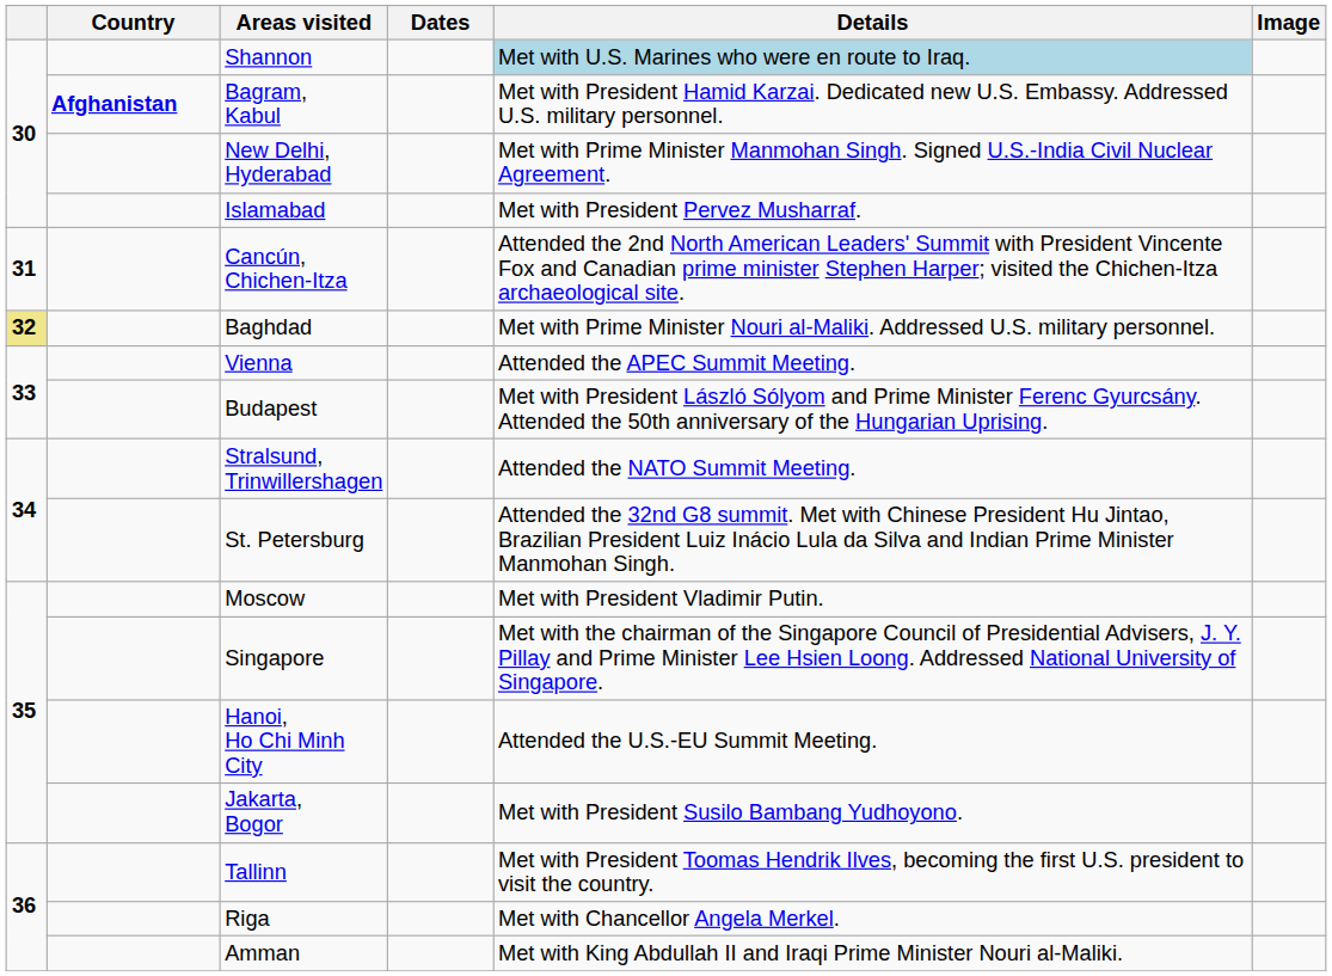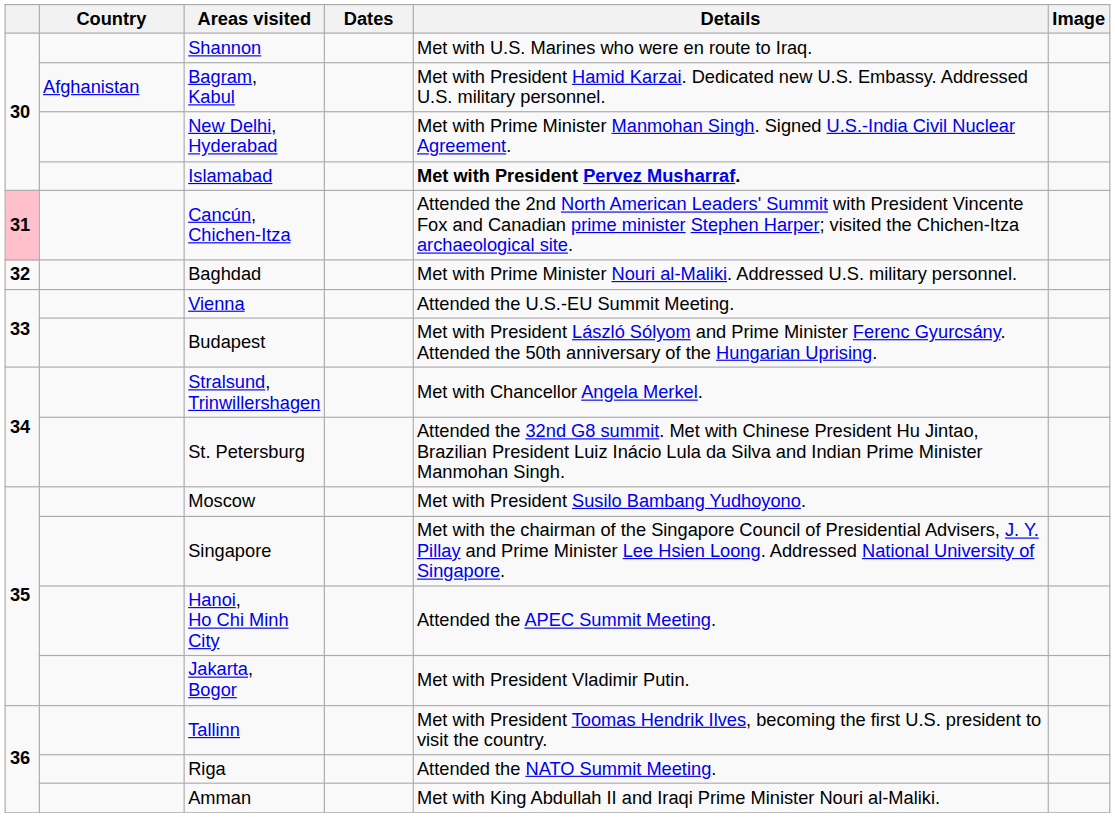Shannon | Details: lightblue background -> no background
Bagram, Kabul | Country: bold -> normal
Islamabad | Details: normal -> bold
Cancún, Chichen-Itza | column 1: no background -> pink background
Baghdad | column 1: khaki background -> no background
Vienna | Details: Attended the APEC Summit Meeting. -> Attended the U.S.-EU Summit Meeting.
Stralsund, Trinwillershagen | Details: Attended the NATO Summit Meeting. -> Met with Chancellor Angela Merkel.
Moscow | Details: Met with President Vladimir Putin. -> Met with President Susilo Bambang Yudhoyono.
Hanoi, Ho Chi Minh City | Details: Attended the U.S.-EU Summit Meeting. -> Attended the APEC Summit Meeting.
Jakarta, Bogor | Details: Met with President Susilo Bambang Yudhoyono. -> Met with President Vladimir Putin.
Riga | Details: Met with Chancellor Angela Merkel. -> Attended the NATO Summit Meeting.
